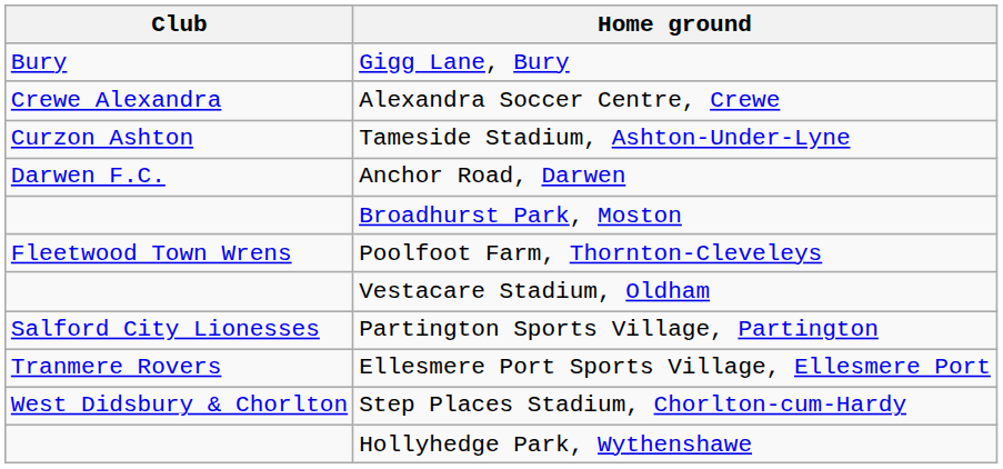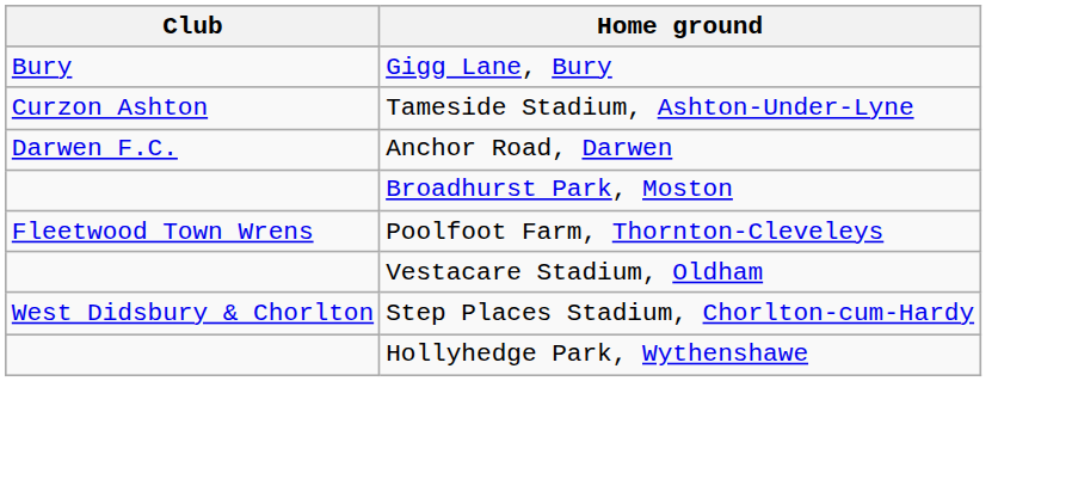- row: Crewe Alexandra | Alexandra Soccer Centre, Crewe
- row: Salford City Lionesses | Partington Sports Village, Partington
- row: Tranmere Rovers | Ellesmere Port Sports Village, Ellesmere Port
